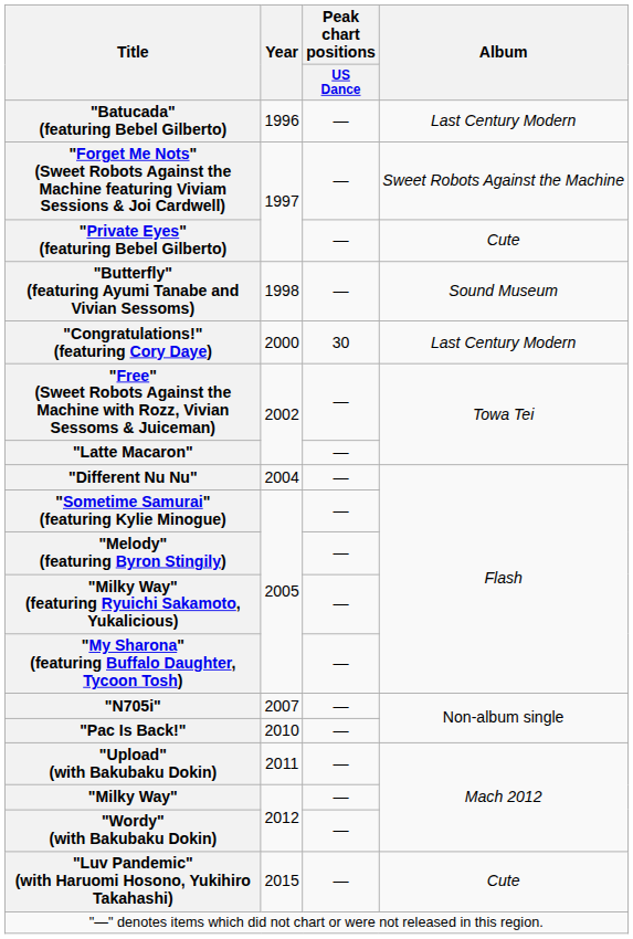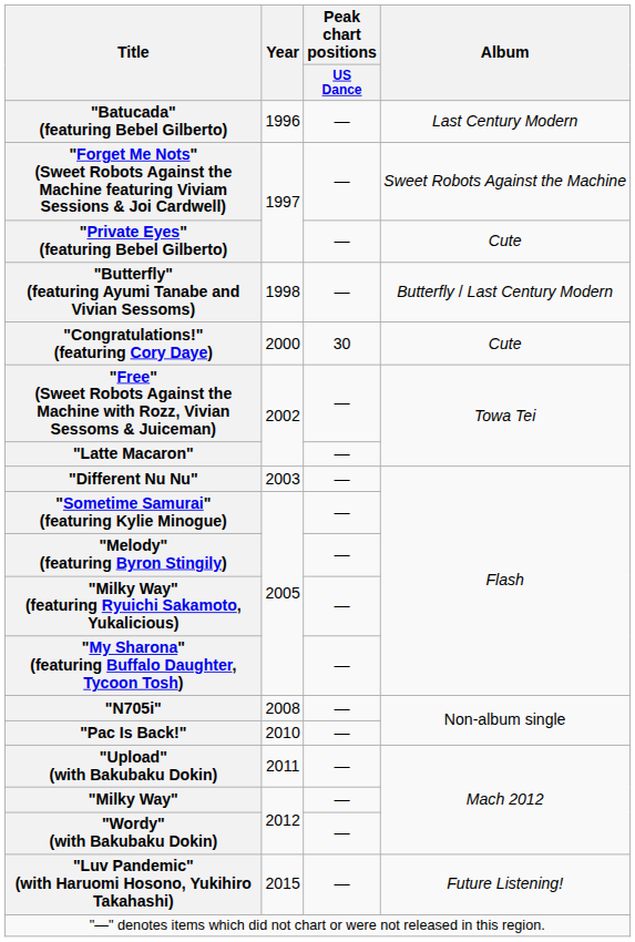"Butterfly" (featuring Ayumi Tanabe and Vivian Sessoms) | Album: Sound Museum -> Butterfly / Last Century Modern
"Congratulations!" (featuring Cory Daye) | Album: Last Century Modern -> Cute
"Different Nu Nu" | Year: 2004 -> 2003
"N705i" | Year: 2007 -> 2008
"Luv Pandemic" (with Haruomi Hosono, Yukihiro Takahashi) | Album: Cute -> Future Listening!
